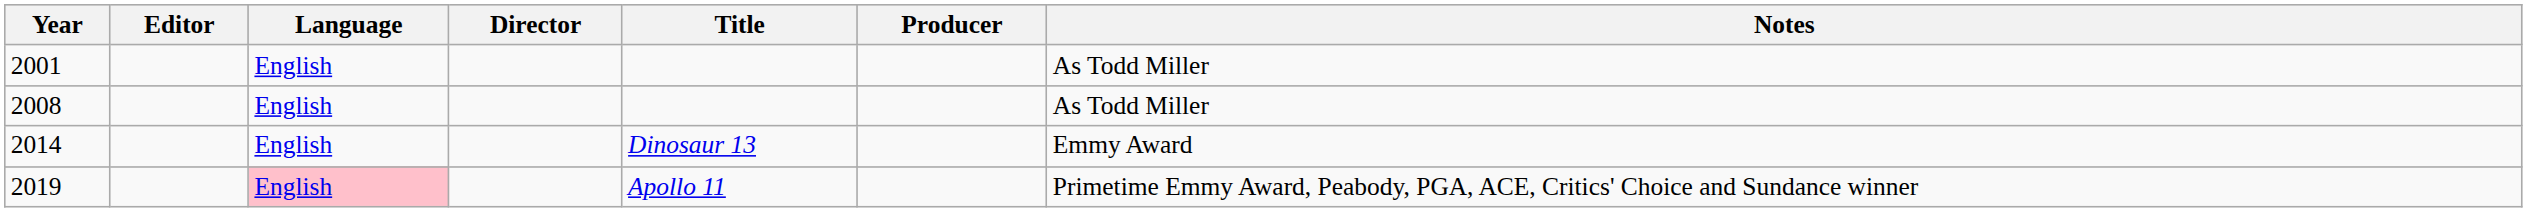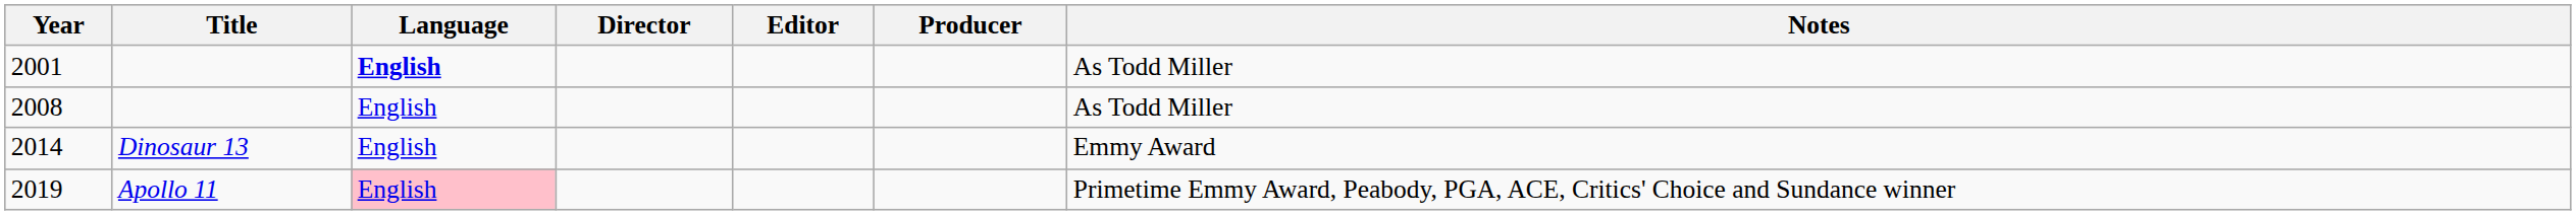columns swapped: Title <-> Editor
2001 | Language: normal -> bold
